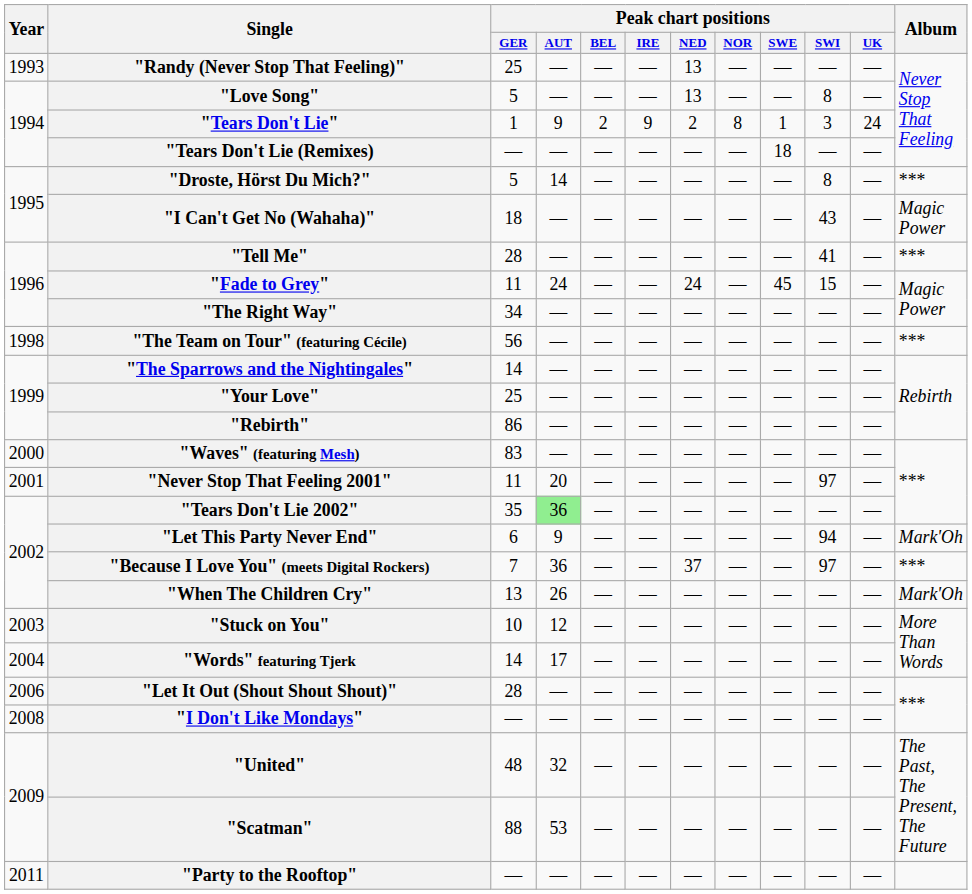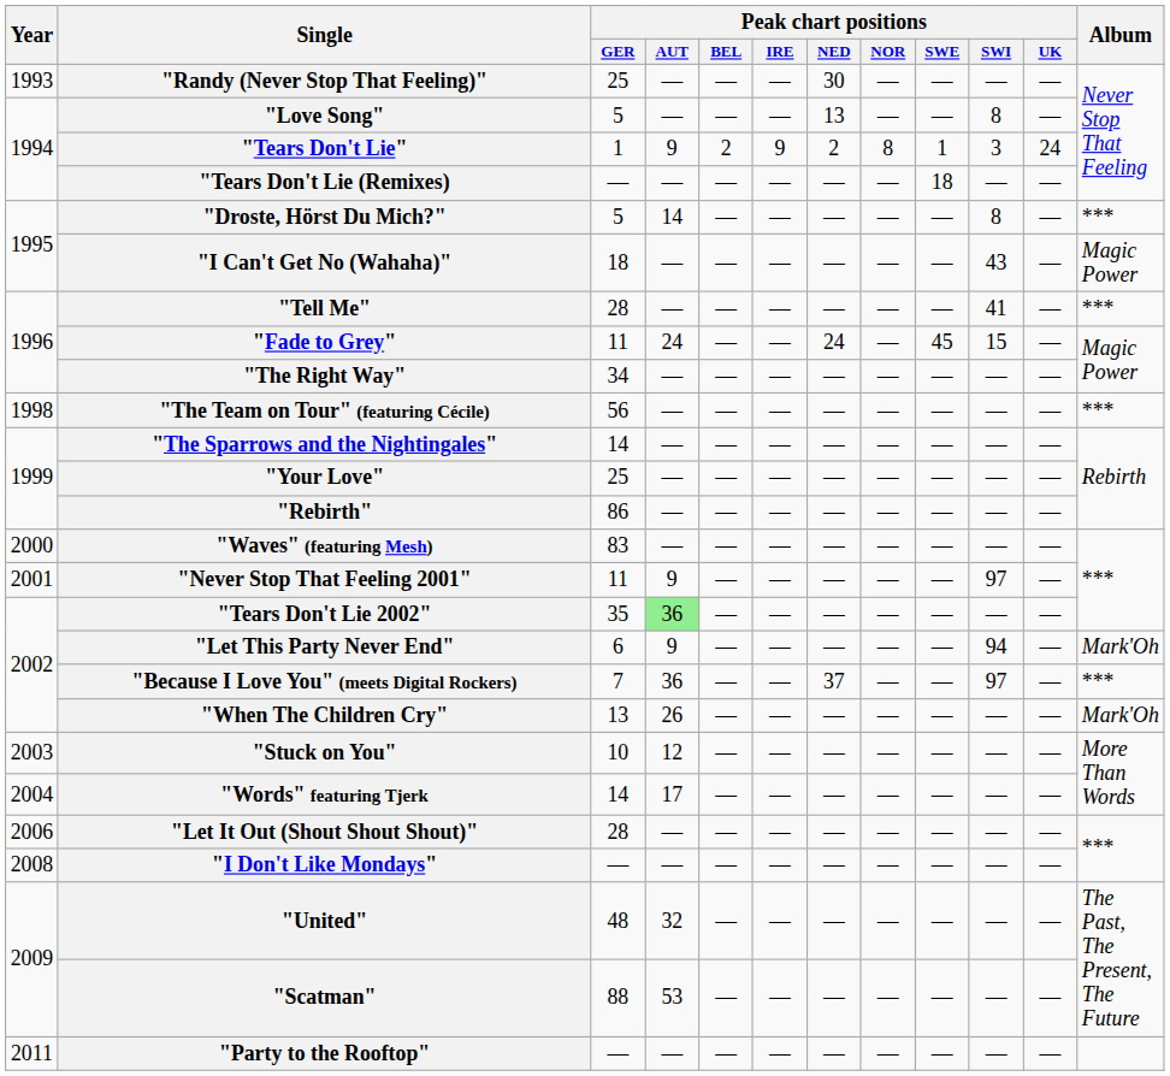"Randy (Never Stop That Feeling)" | Peak chart positions / NED: 13 -> 30
"Never Stop That Feeling 2001" | Peak chart positions / AUT: 20 -> 9
